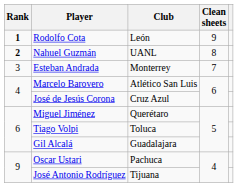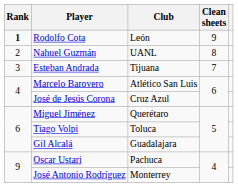Nahuel Guzmán | Rank: bold -> normal
Esteban Andrada | Club: Monterrey -> Tijuana
José Antonio Rodríguez | Club: Tijuana -> Monterrey
